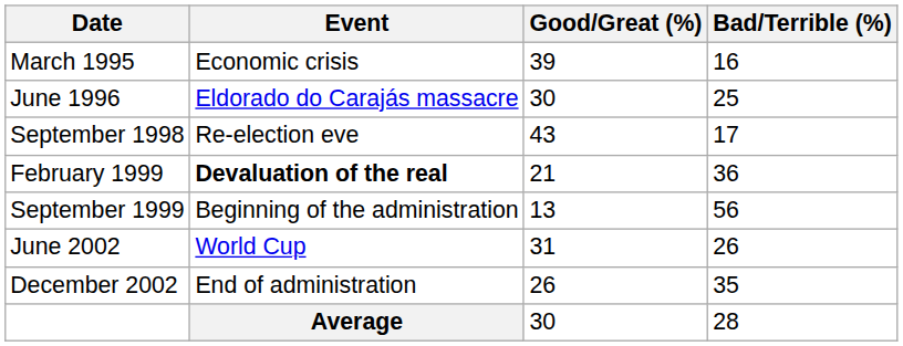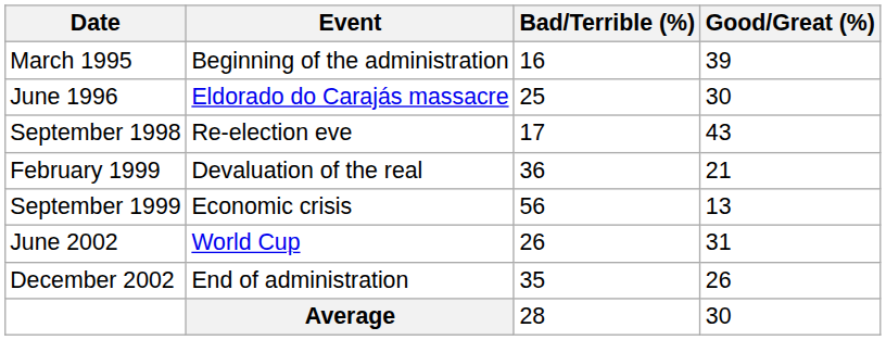columns swapped: Good/Great (%) <-> Bad/Terrible (%)
March 1995 | Event: Economic crisis -> Beginning of the administration
February 1999 | Event: bold -> normal
September 1999 | Event: Beginning of the administration -> Economic crisis
